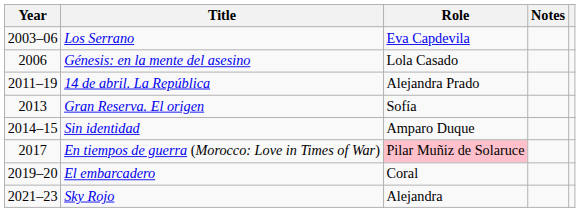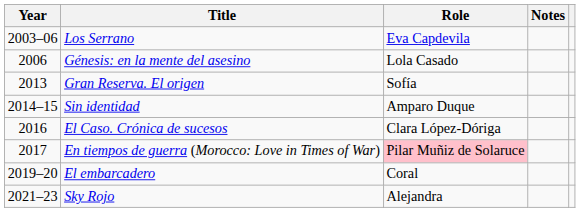- row: 2011–19 | 14 de abril. La República | Alejandra Prado
+ row: 2016 | El Caso. Crónica de sucesos | Clara López-Dóriga
